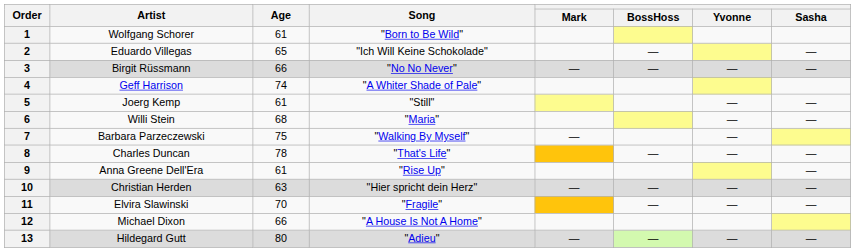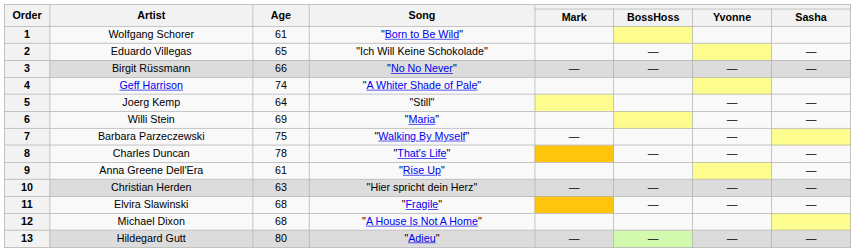5 | Age: 61 -> 64
6 | Age: 68 -> 69
11 | Age: 70 -> 68
12 | Age: 66 -> 68
